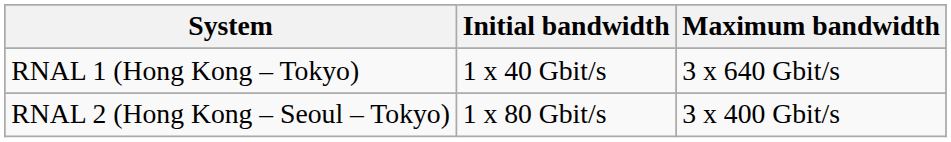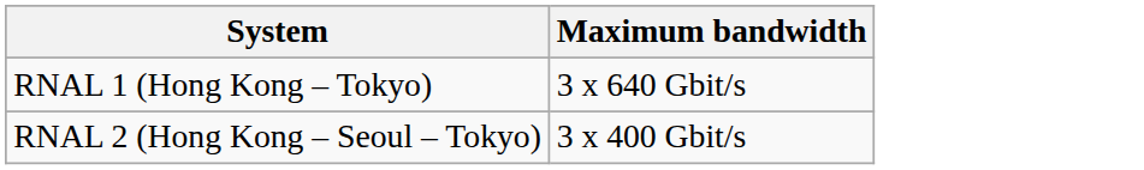- column: Initial bandwidth | 1 x 40 Gbit/s | 1 x 80 Gbit/s
